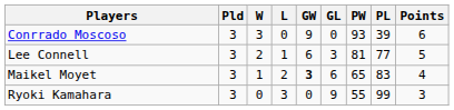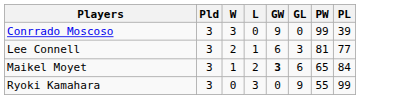- column: Points | 6 | 5 | 4 | 3
Conrrado Moscoso | PW: 93 -> 99
Maikel Moyet | PL: 83 -> 84
